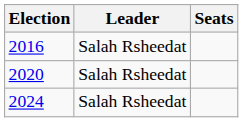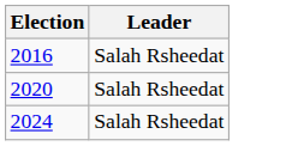- column: Seats
